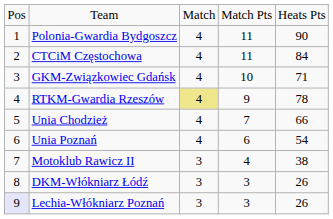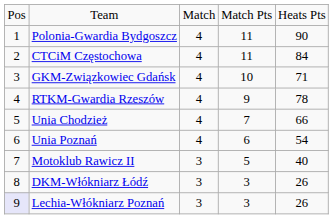RTKM-Gwardia Rzeszów | column 3: khaki background -> no background
Motoklub Rawicz II | column 4: 4 -> 5
Motoklub Rawicz II | column 5: 38 -> 40
